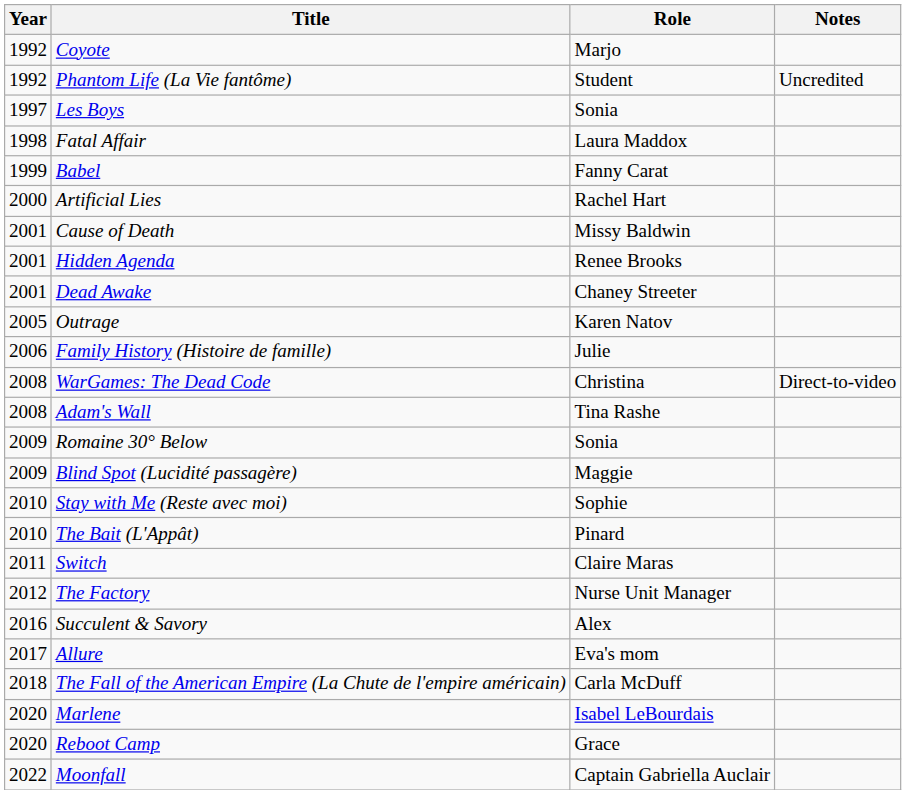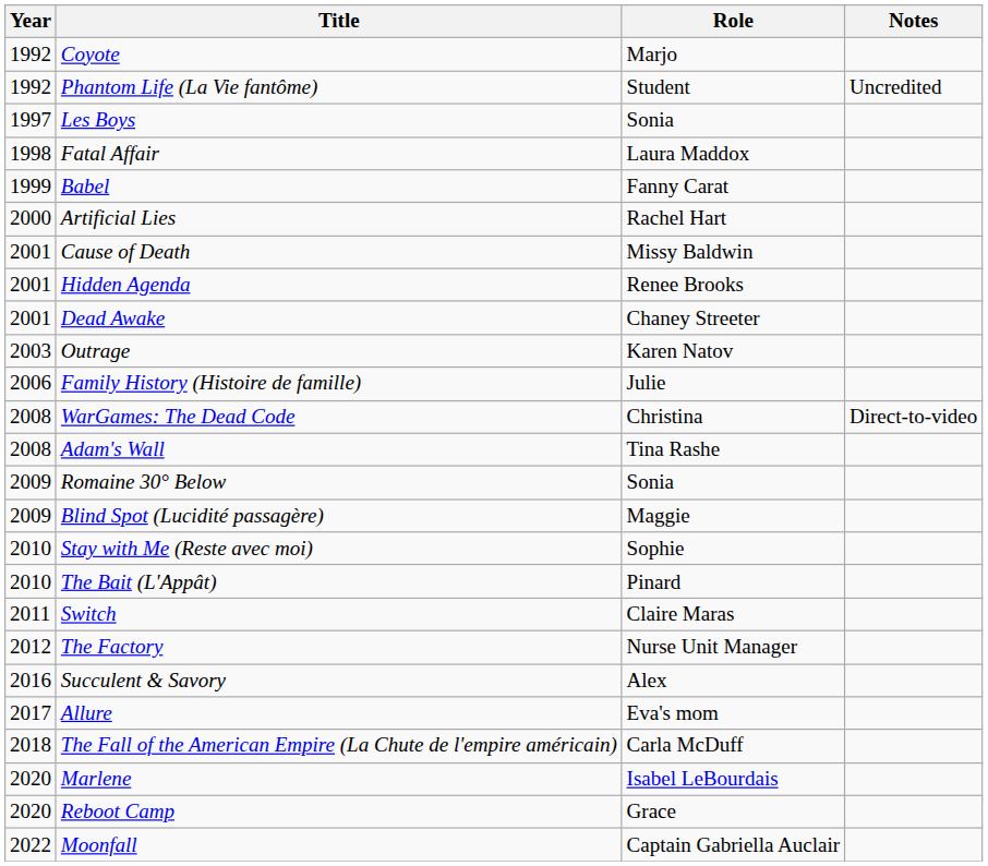Outrage | Year: 2005 -> 2003
